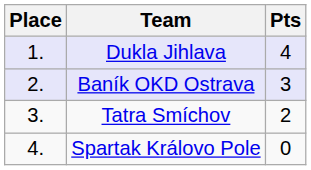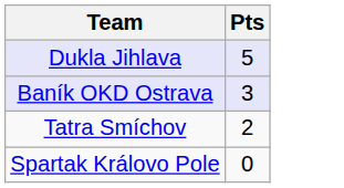- column: Place | 1. | 2. | 3. | 4.
Dukla Jihlava | Pts: 4 -> 5
